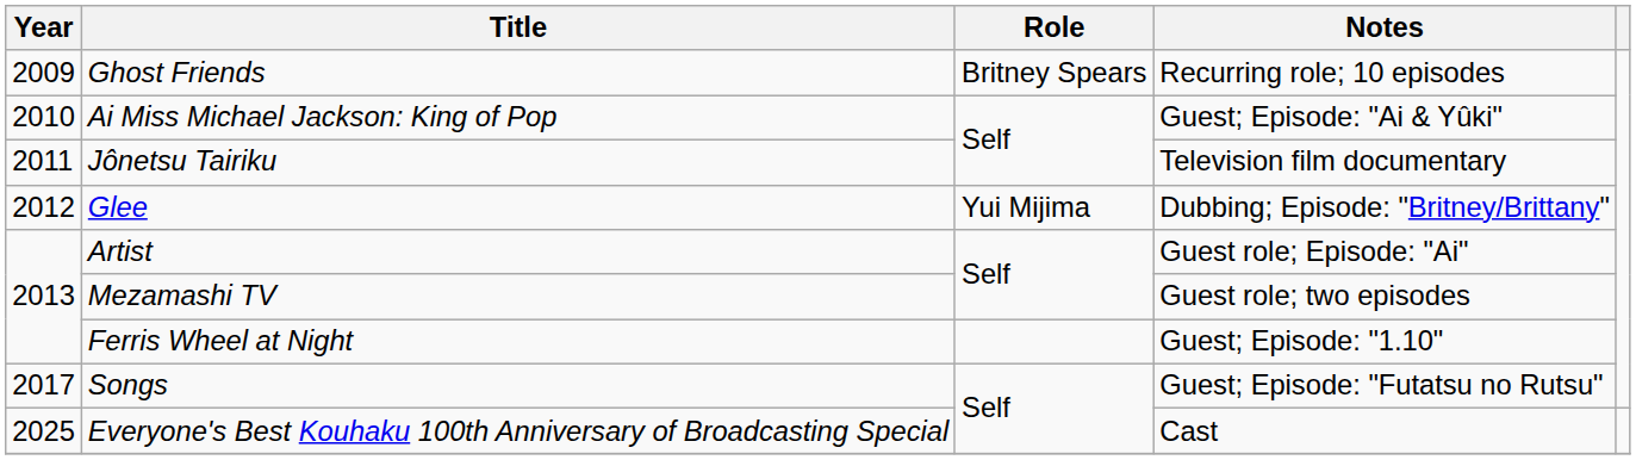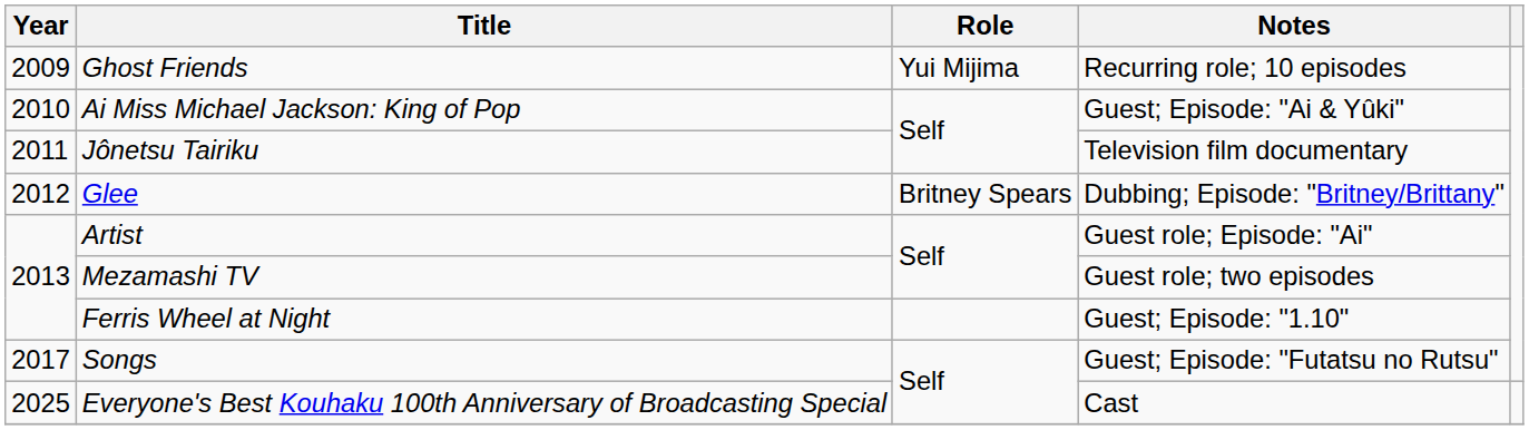Ghost Friends | Role: Britney Spears -> Yui Mijima
Glee | Role: Yui Mijima -> Britney Spears
